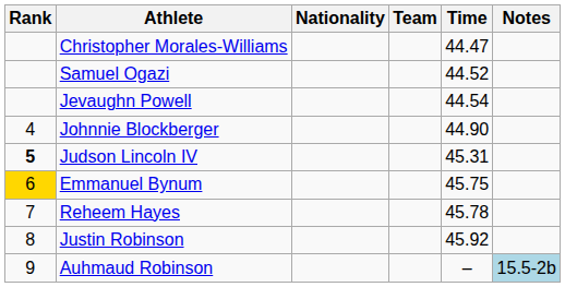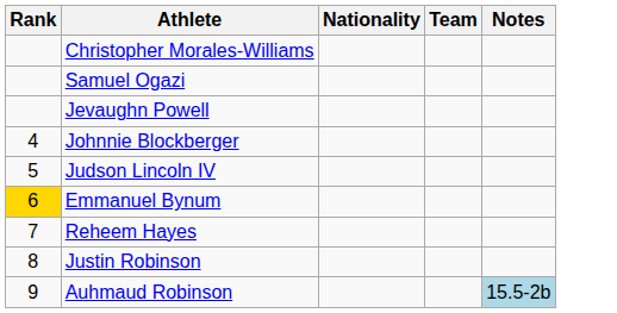- column: Time | 44.47 | 44.52 | 44.54 | 44.90 | 45.31 | 45.75 | 45.78 | 45.92 | –
Judson Lincoln IV | Rank: bold -> normal
